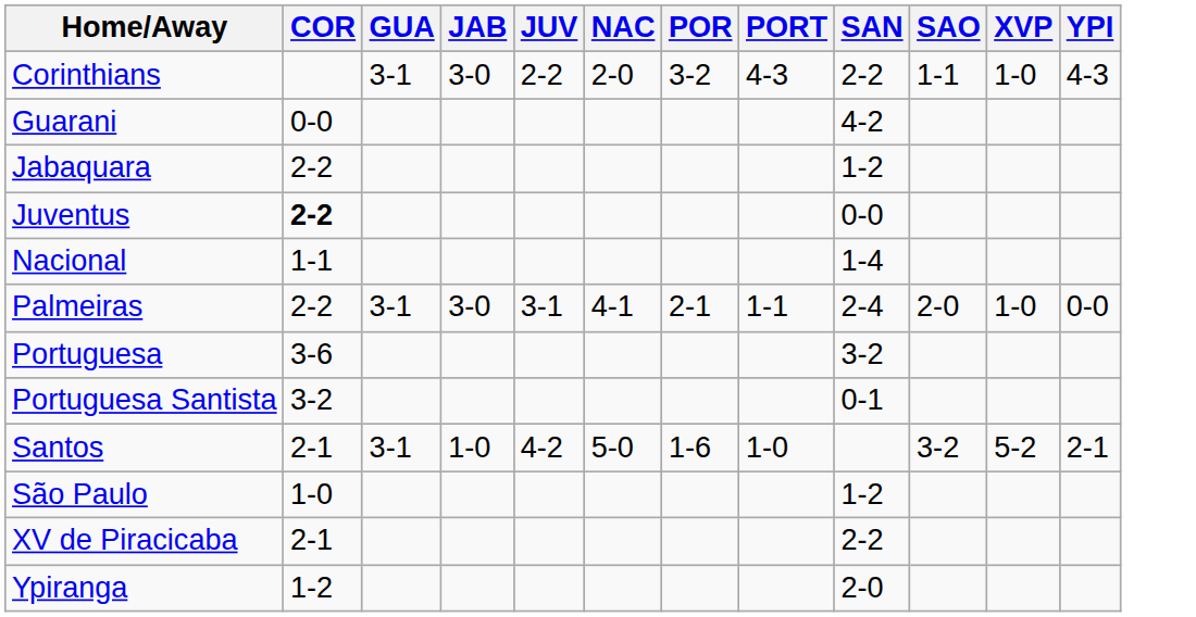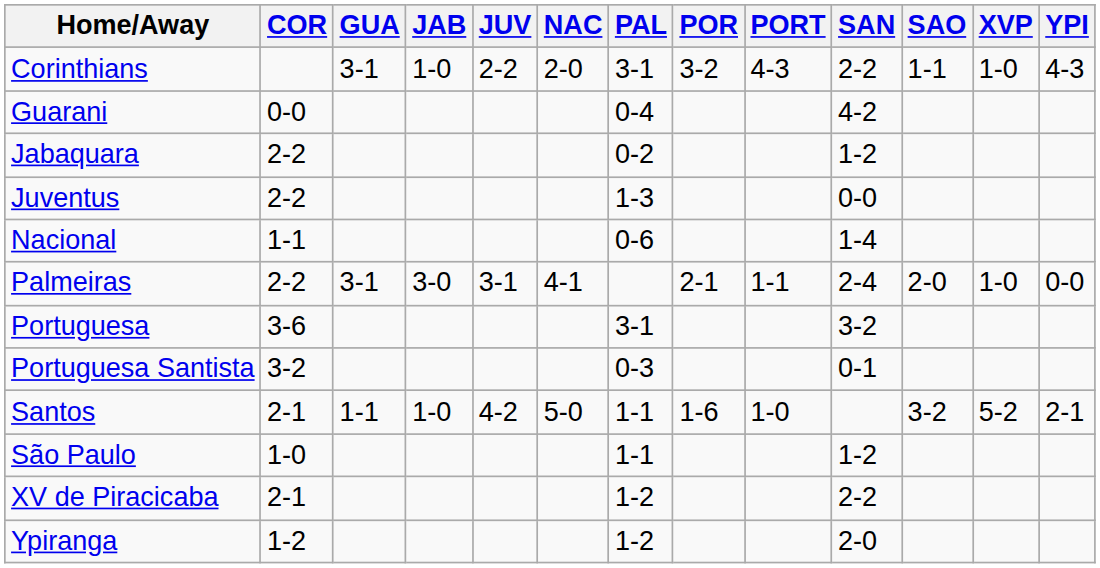+ column: PAL | 3-1 | 0-4 | 0-2 | 1-3 | 0-6 | 3-1 | 0-3 | 1-1 | 1-1 | 1-2 | 1-2
Corinthians | JAB: 3-0 -> 1-0
Juventus | COR: bold -> normal
Santos | GUA: 3-1 -> 1-1
